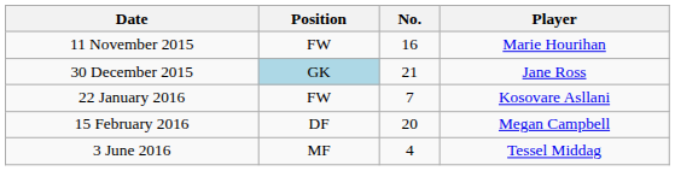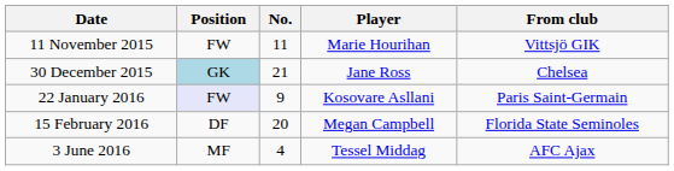+ column: From club | Vittsjö GIK | Chelsea | Paris Saint-Germain | Florida State Seminoles | AFC Ajax
11 November 2015 | No.: 16 -> 11
22 January 2016 | Position: no background -> lavender background
22 January 2016 | No.: 7 -> 9
